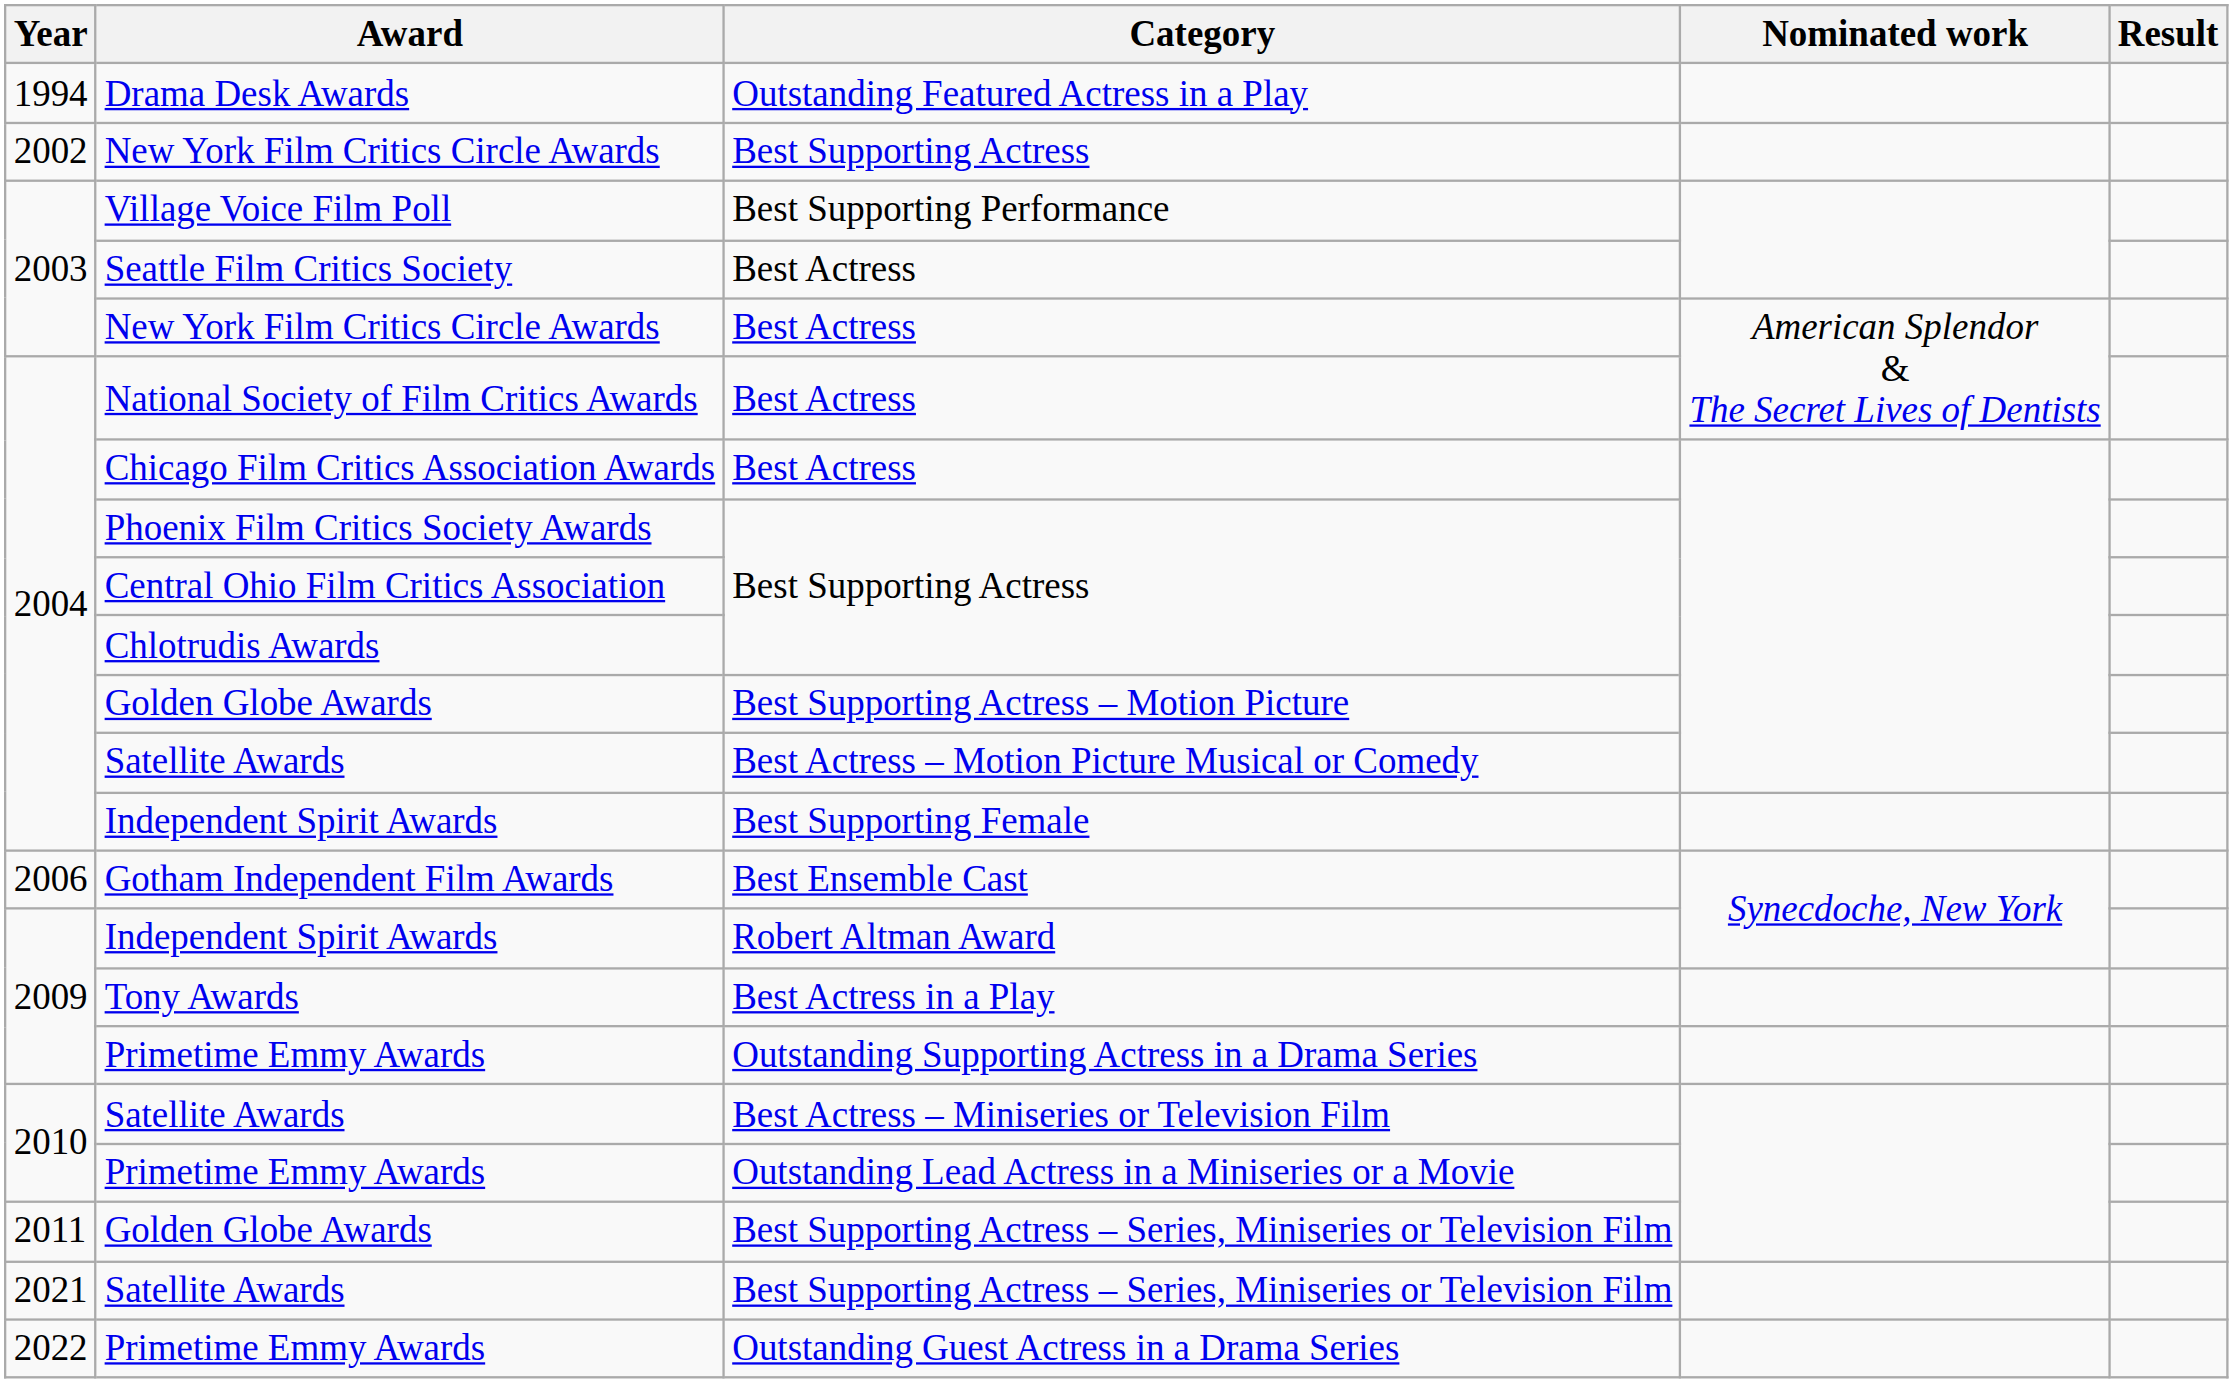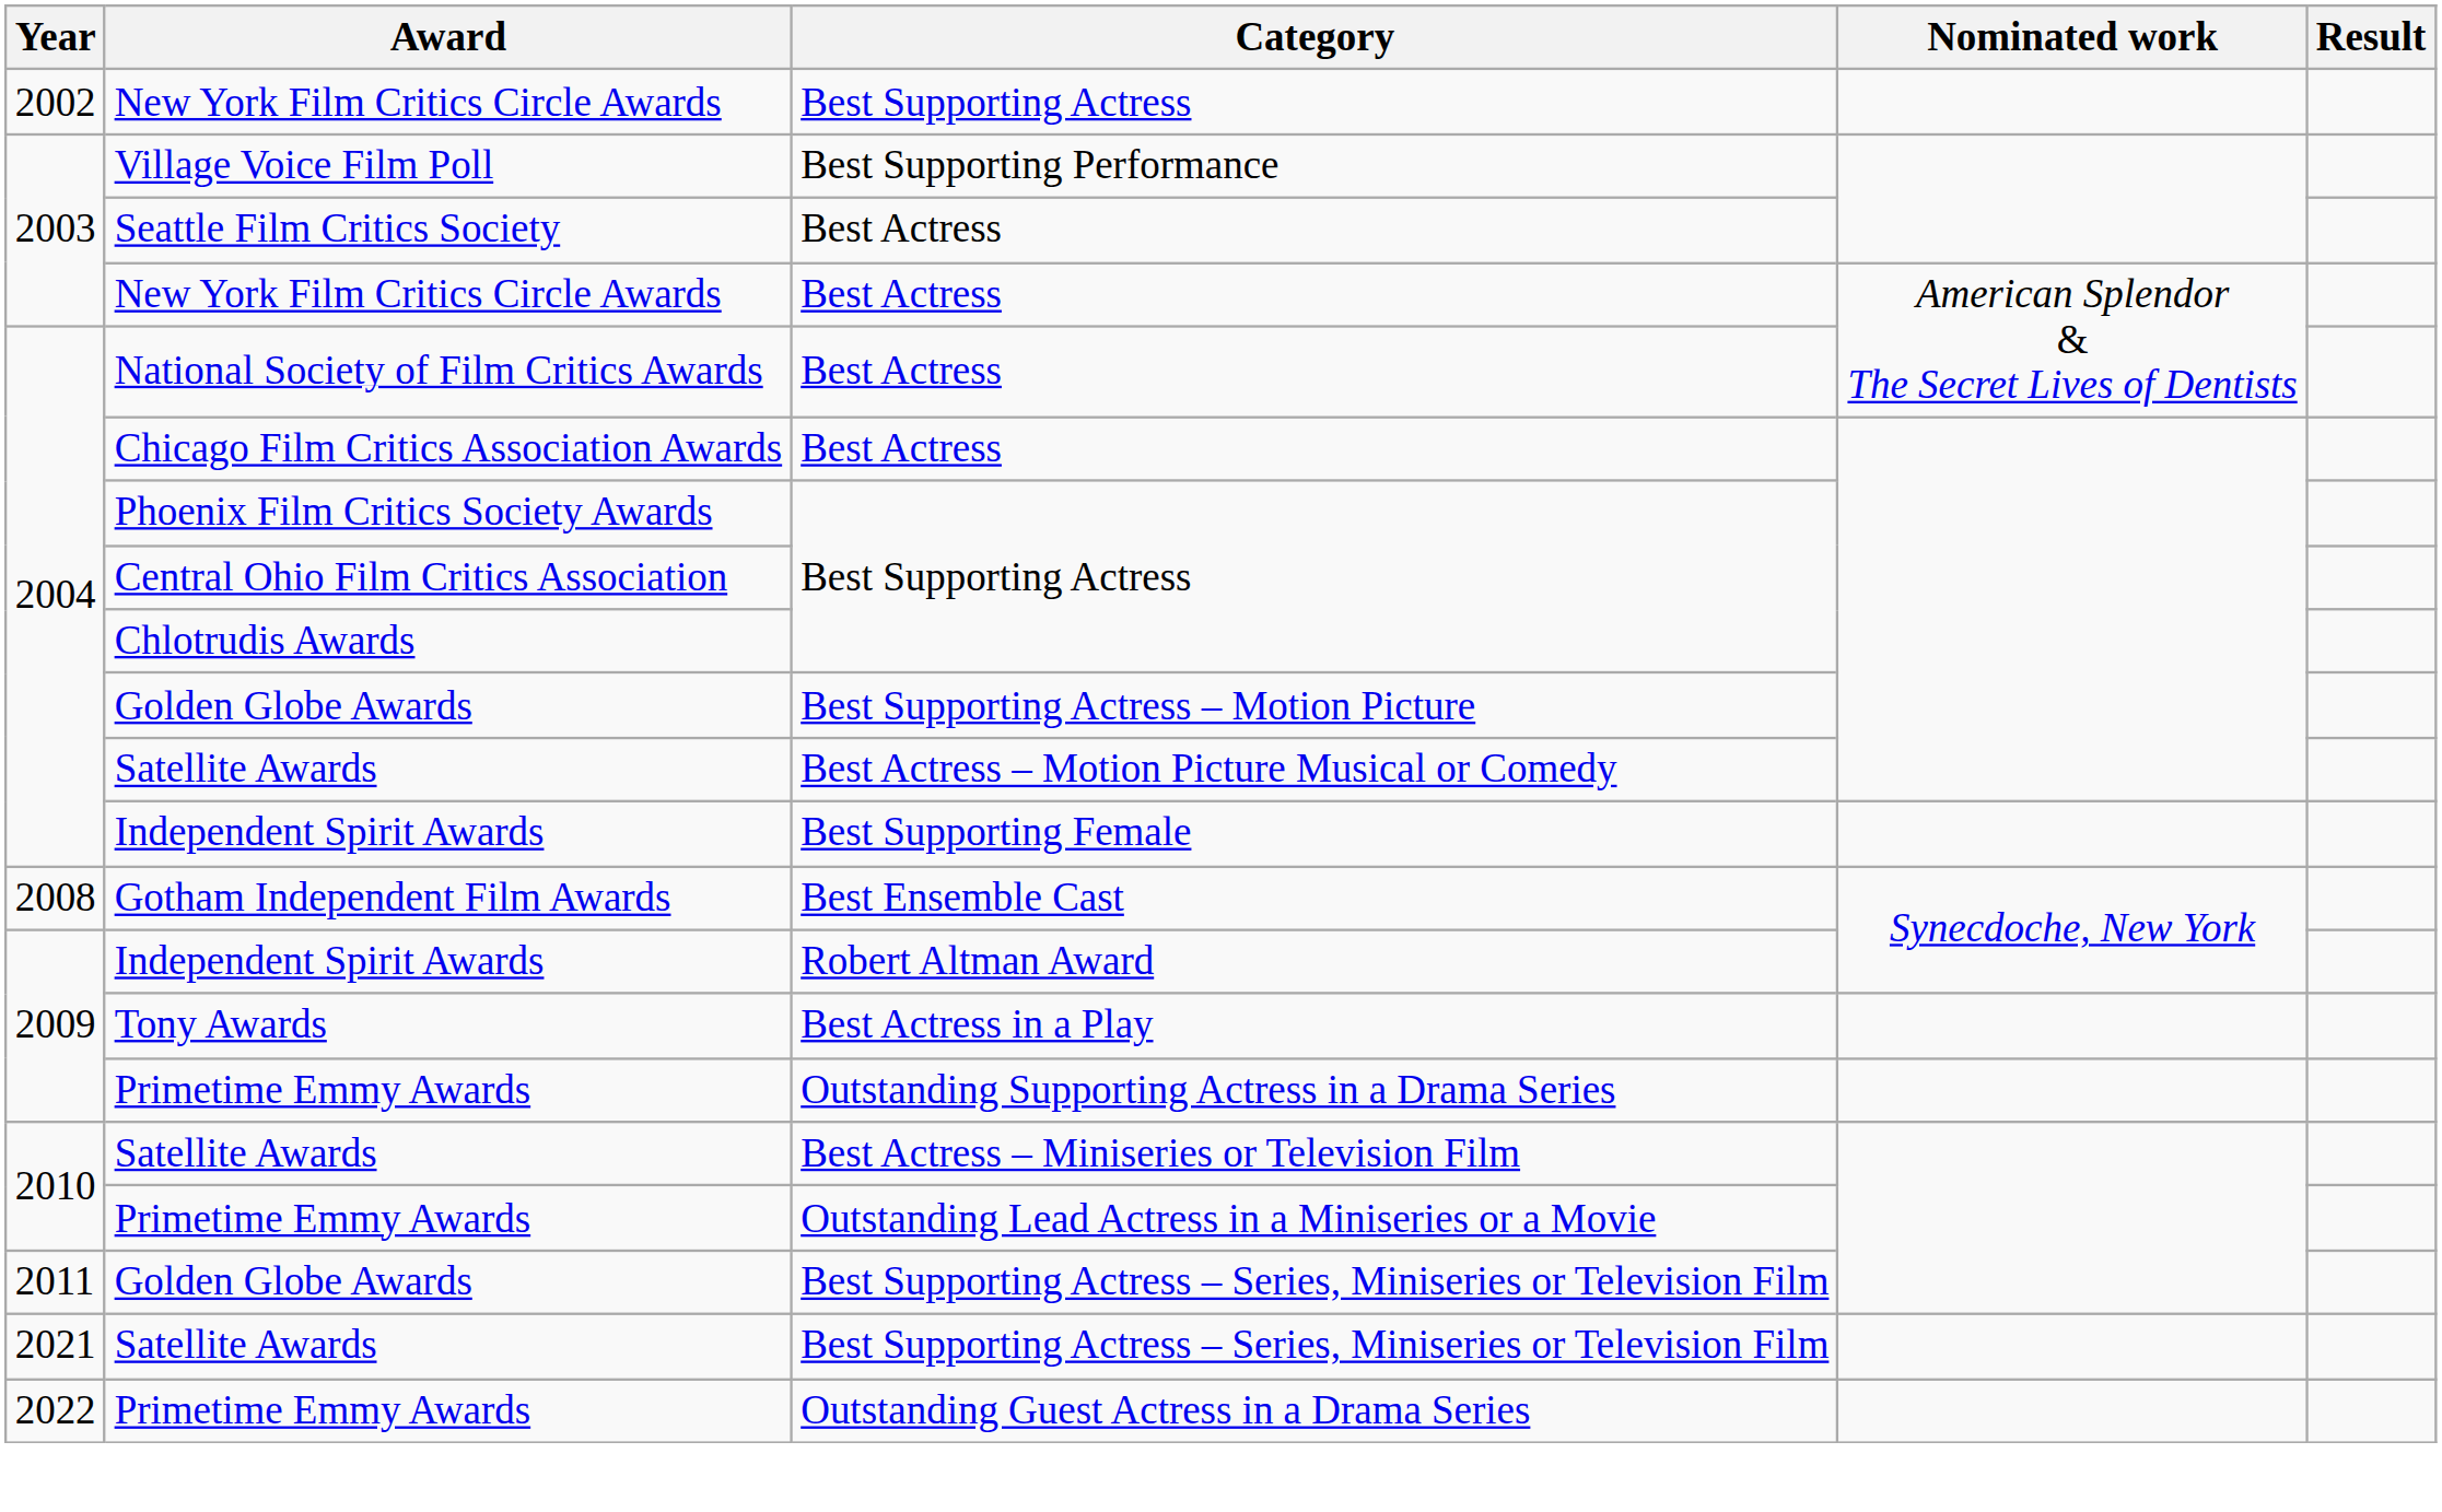- row: 1994 | Drama Desk Awards | Outstanding Featured Actress in a Play
Gotham Independent Film Awards | Year: 2006 -> 2008
